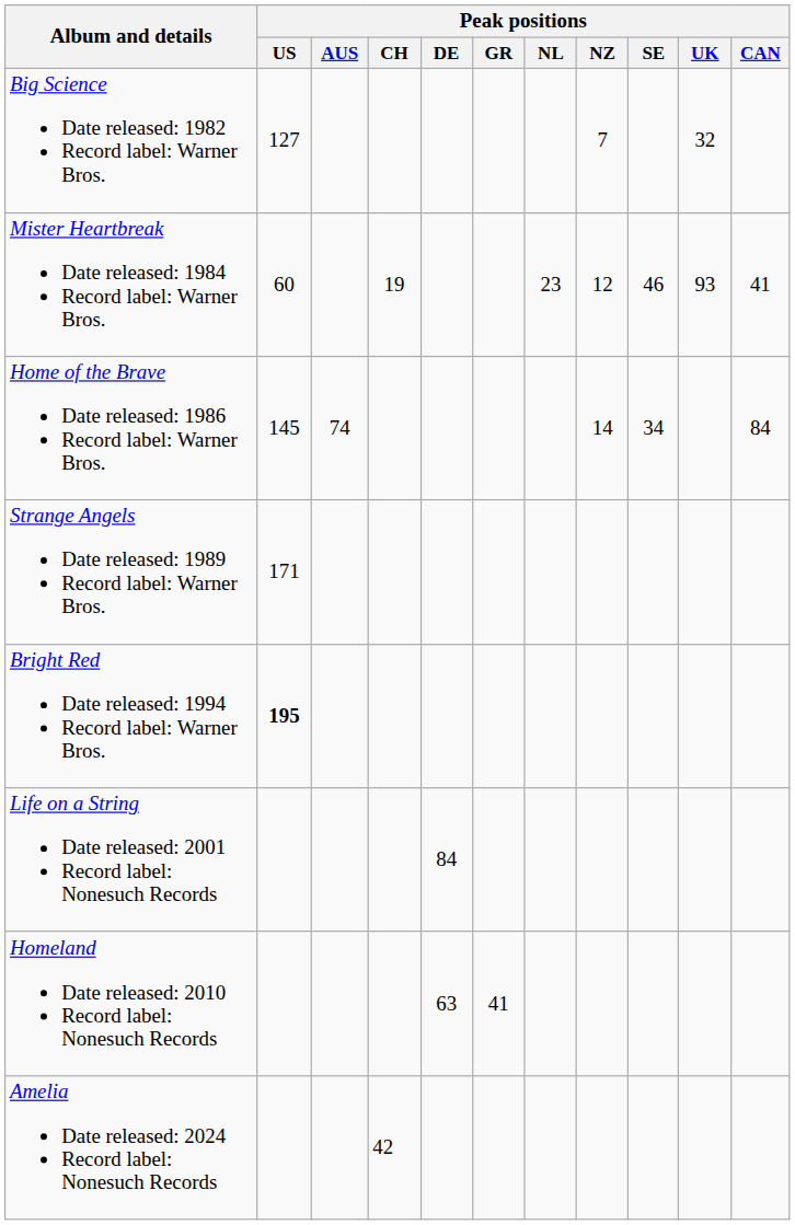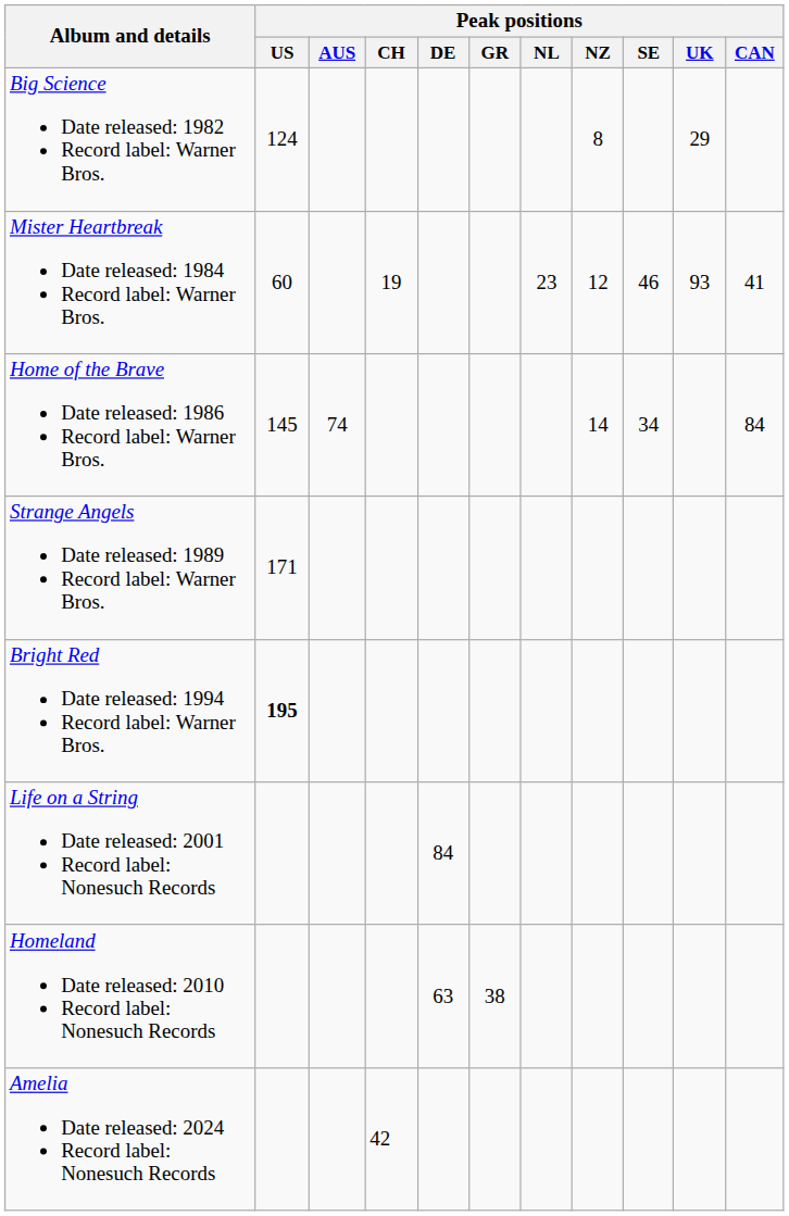Big Science Date released: 1982 Record label: Warner Bros. | Peak positions / US: 127 -> 124
Big Science Date released: 1982 Record label: Warner Bros. | Peak positions / NZ: 7 -> 8
Big Science Date released: 1982 Record label: Warner Bros. | Peak positions / UK: 32 -> 29
Homeland Date released: 2010 Record label: Nonesuch Records | Peak positions / GR: 41 -> 38
